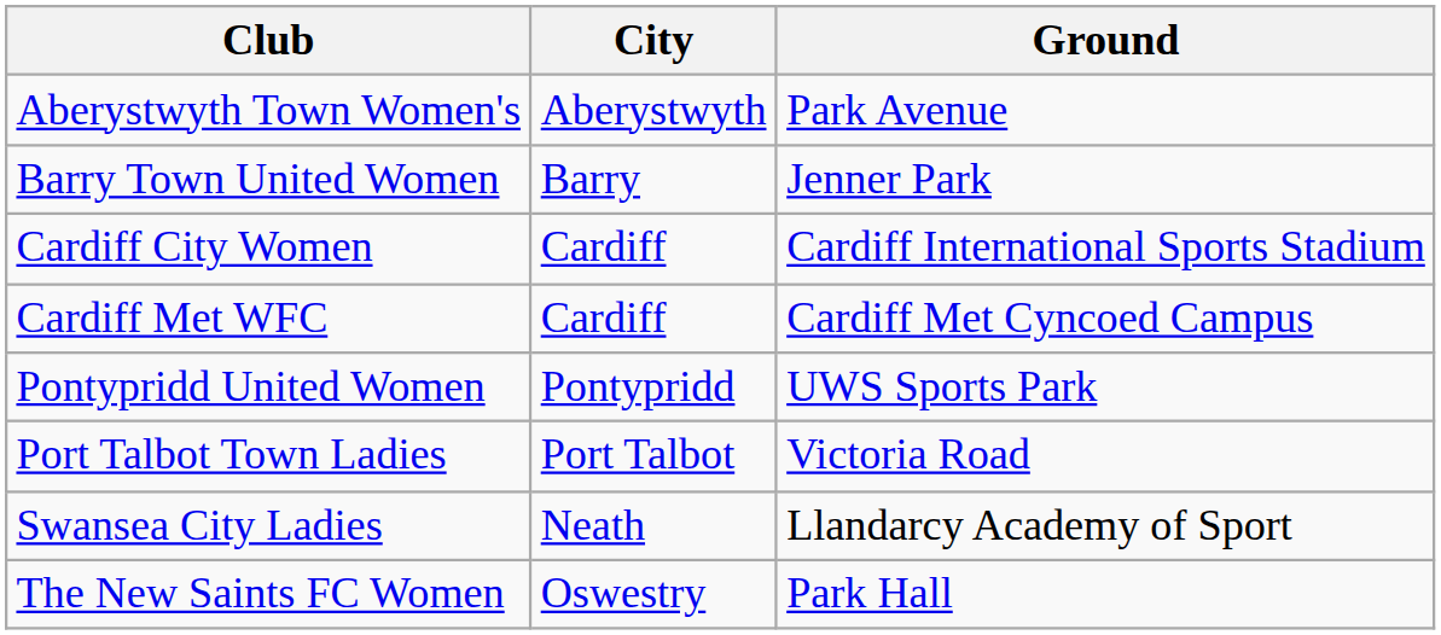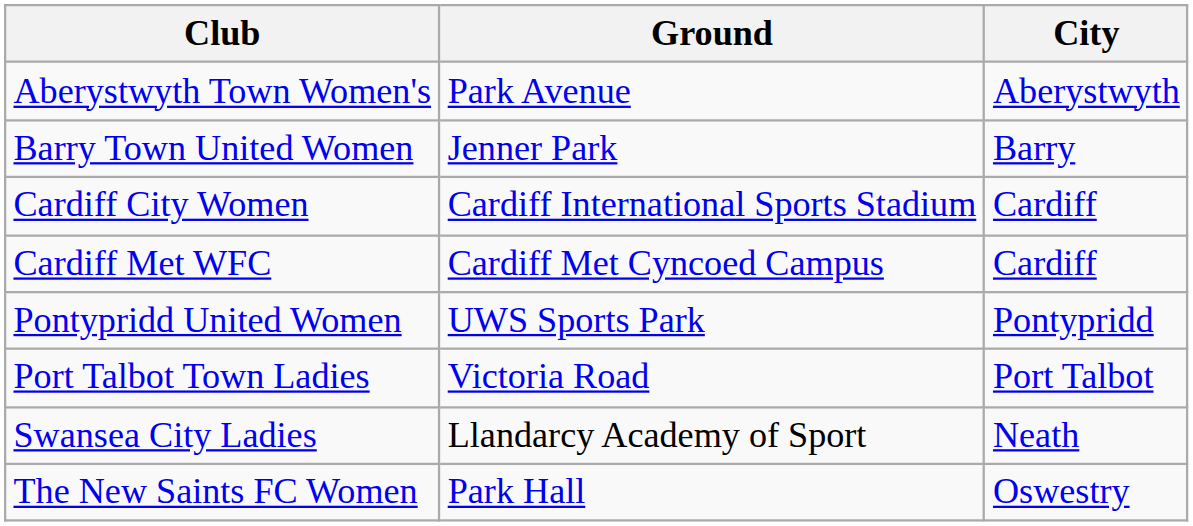columns swapped: City <-> Ground
